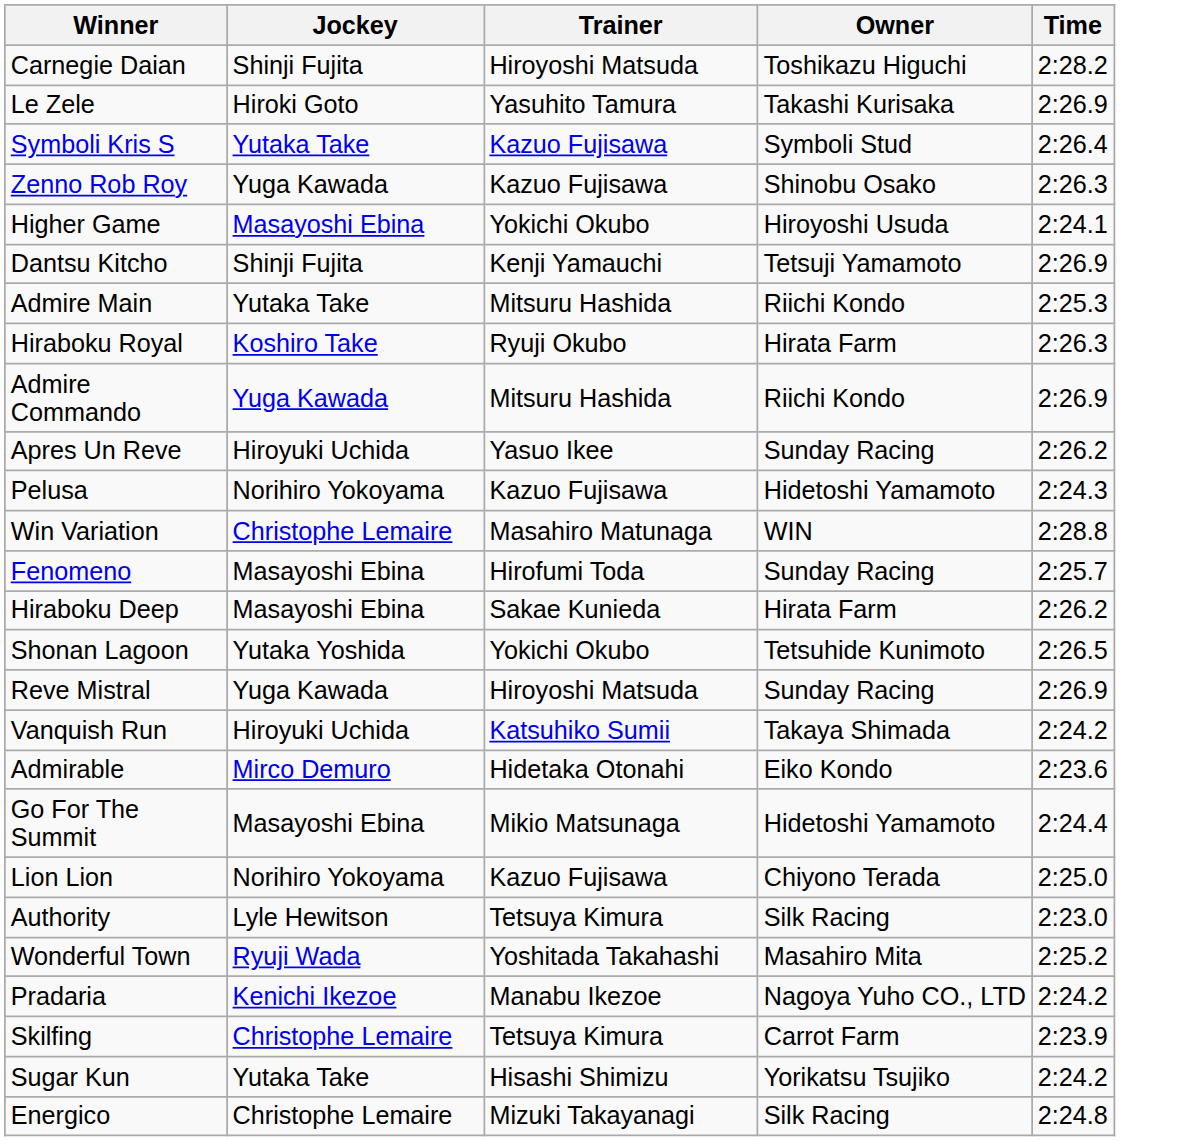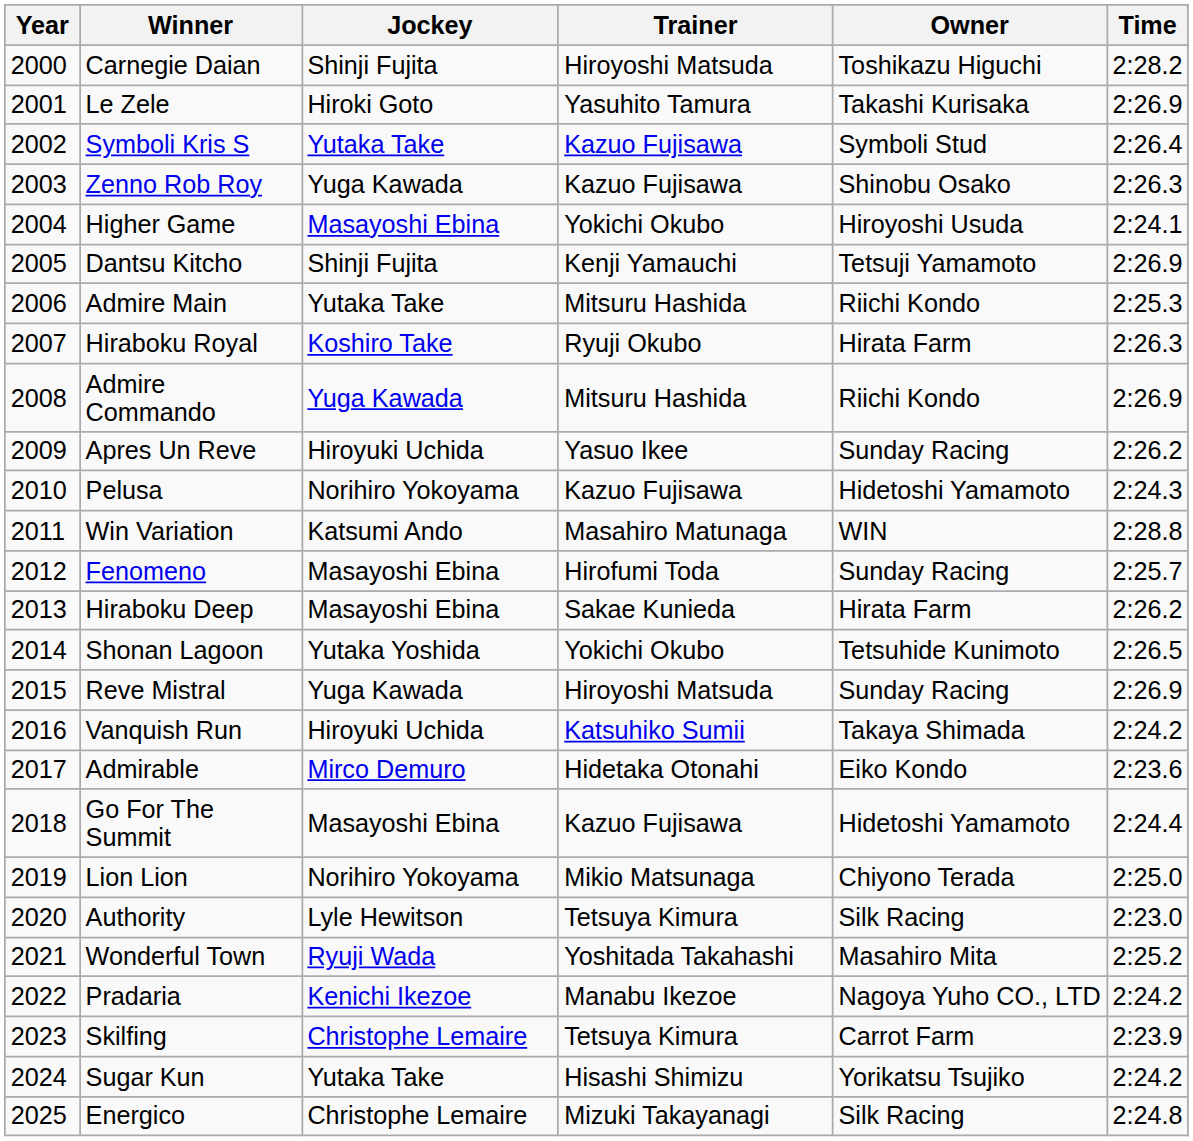+ column: Year | 2000 | 2001 | 2002 | 2003 | 2004 | 2005 | 2006 | 2007 | 2008 | 2009 | 2010 | 2011 | 2012 | 2013 | 2014 | 2015 | 2016 | 2017 | 2018 | 2019 | 2020 | 2021 | 2022 | 2023 | 2024 | 2025
Win Variation | Jockey: Christophe Lemaire -> Katsumi Ando
Go For The Summit | Trainer: Mikio Matsunaga -> Kazuo Fujisawa
Lion Lion | Trainer: Kazuo Fujisawa -> Mikio Matsunaga
